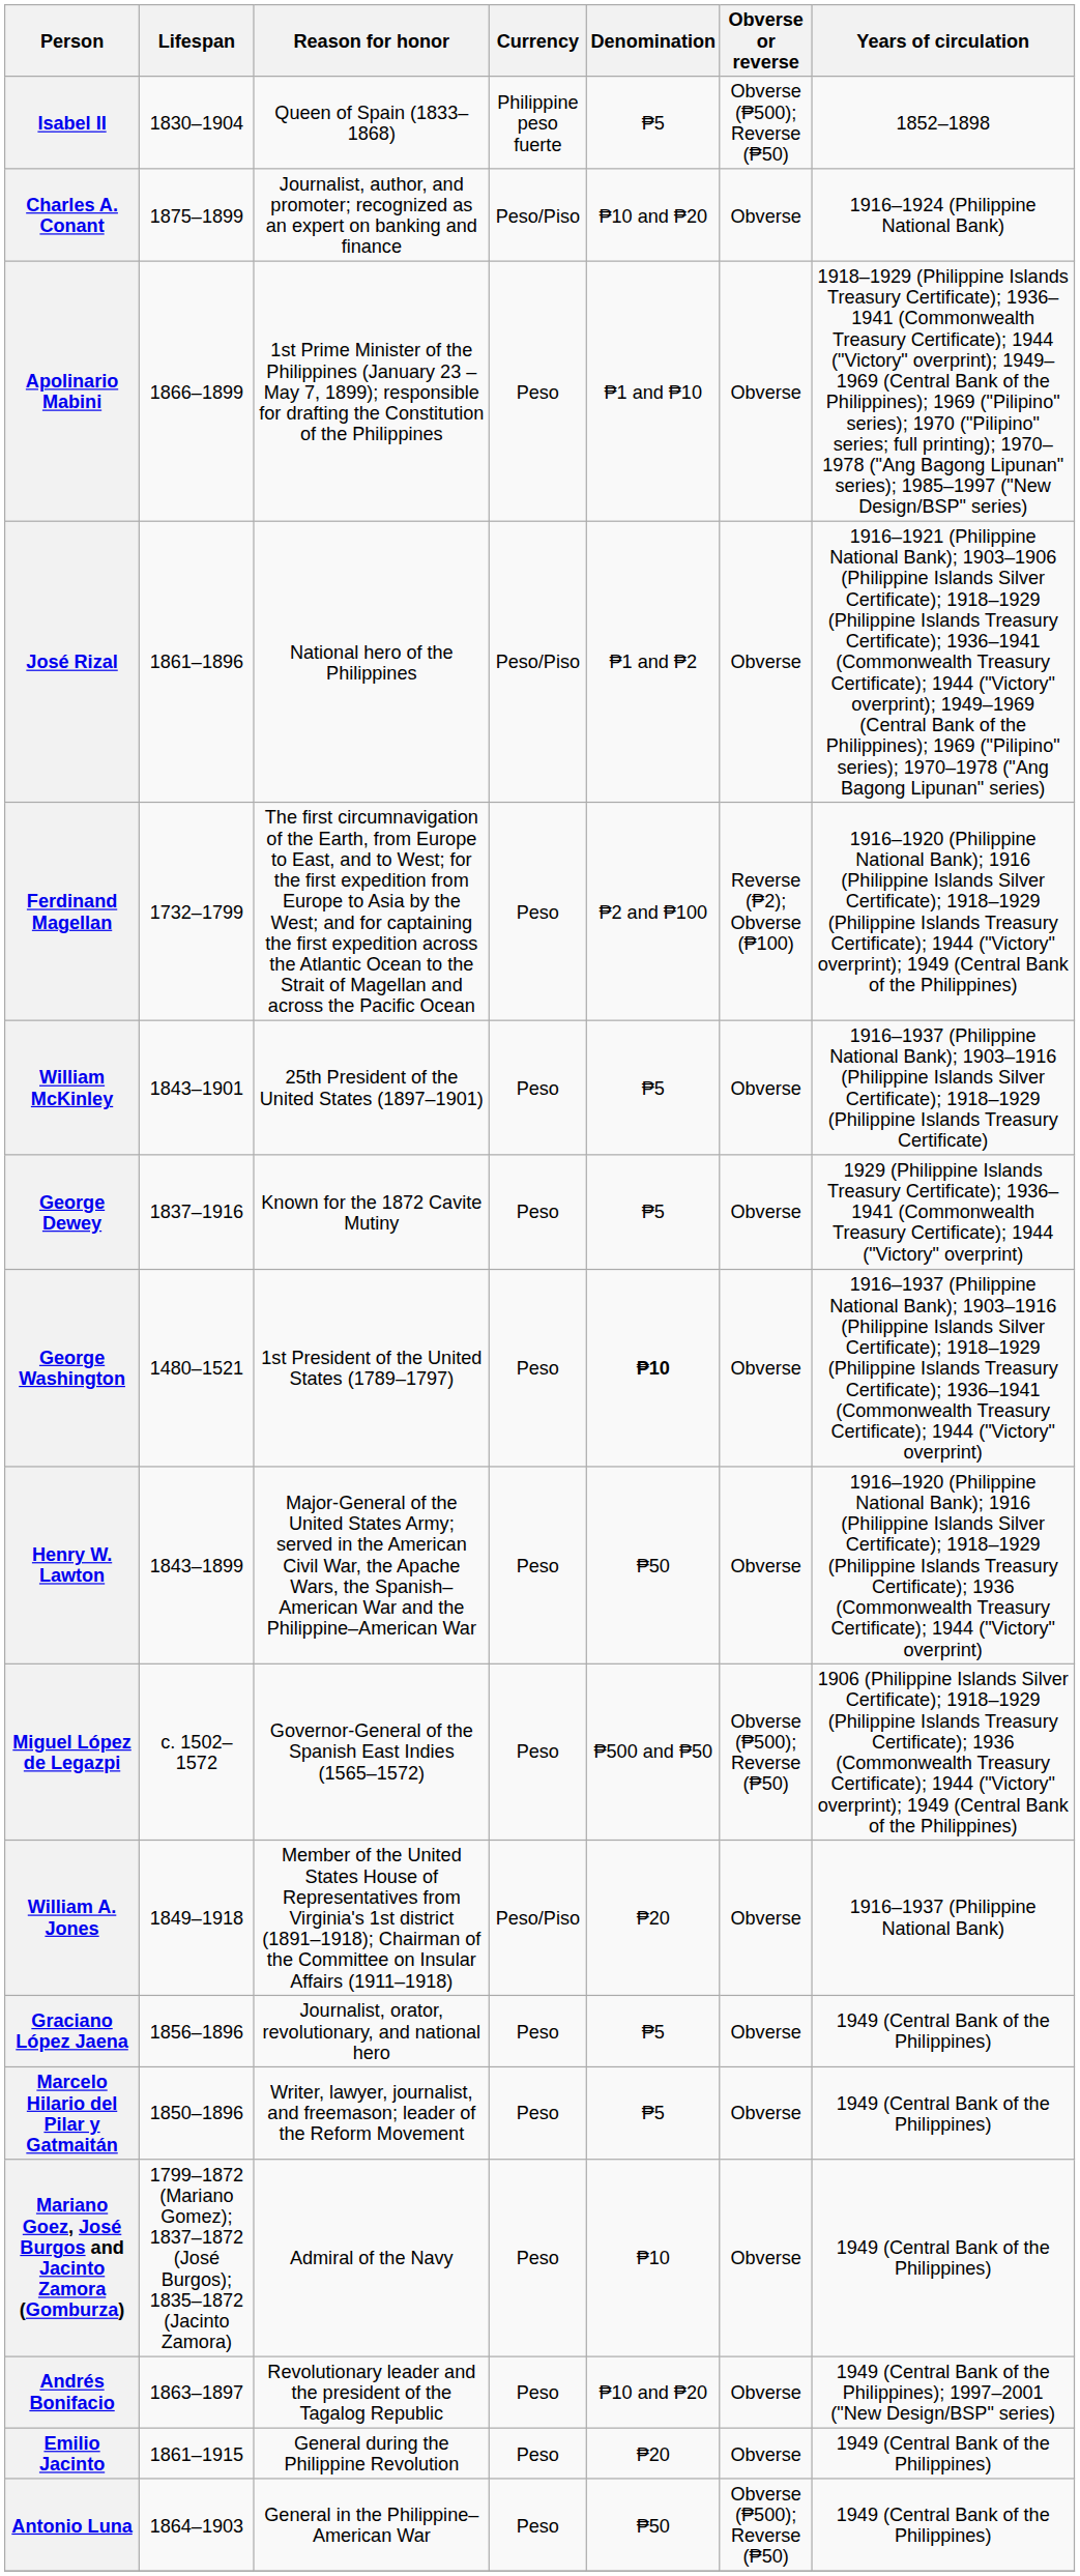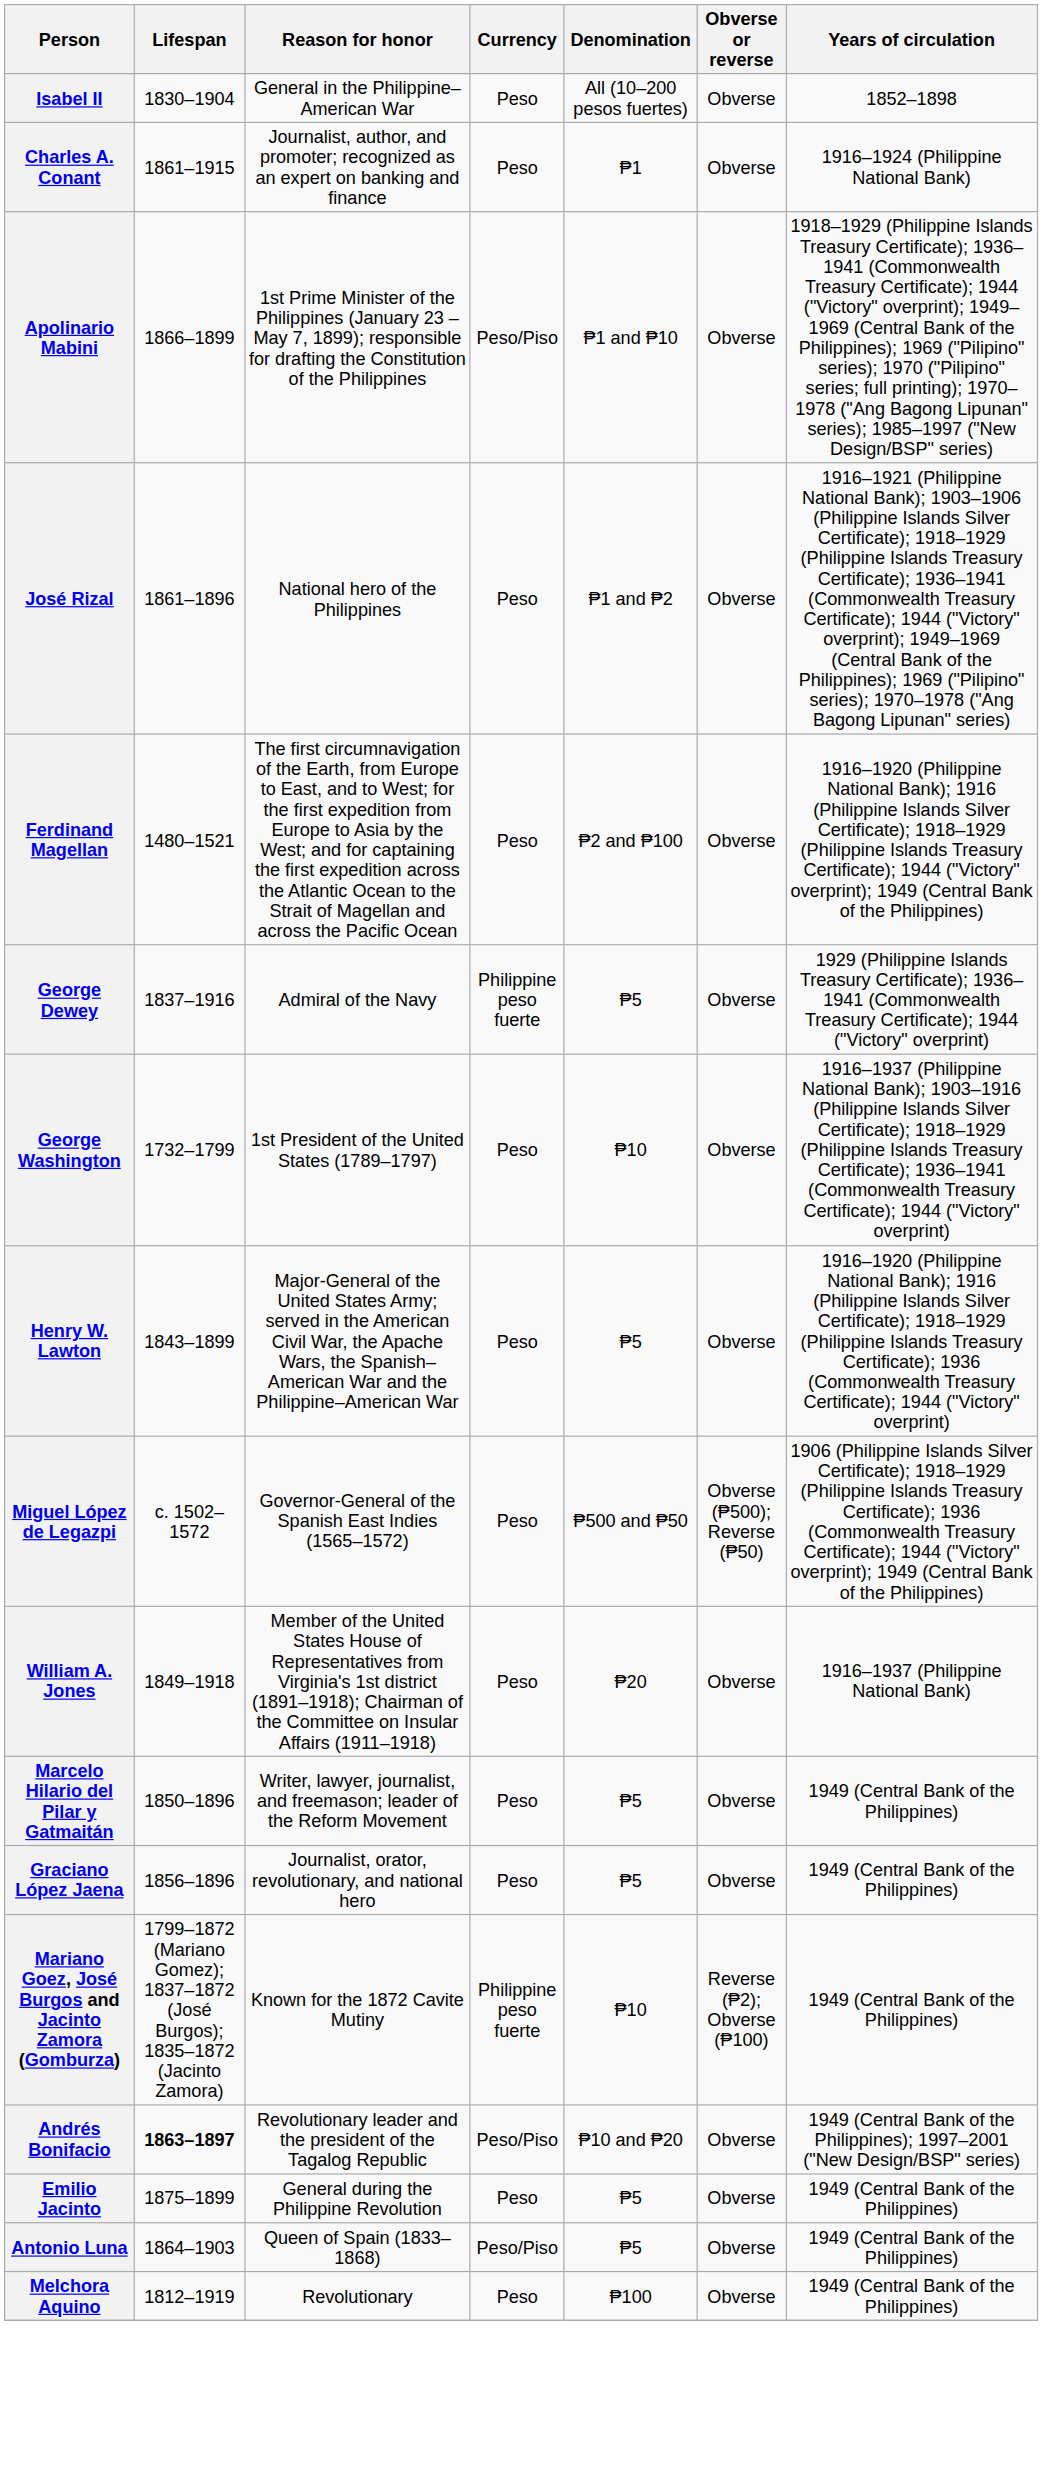Isabel II | Reason for honor: Queen of Spain (1833–1868) -> General in the Philippine–American War
Isabel II | Currency: Philippine peso fuerte -> Peso
Isabel II | Denomination: ₱5 -> All (10–200 pesos fuertes)
Isabel II | Obverse or reverse: Obverse (₱500); Reverse (₱50) -> Obverse
Charles A. Conant | Lifespan: 1875–1899 -> 1861–1915
Charles A. Conant | Currency: Peso/Piso -> Peso
Charles A. Conant | Denomination: ₱10 and ₱20 -> ₱1
Apolinario Mabini | Currency: Peso -> Peso/Piso
José Rizal | Currency: Peso/Piso -> Peso
Ferdinand Magellan | Lifespan: 1732–1799 -> 1480–1521
Ferdinand Magellan | Obverse or reverse: Reverse (₱2); Obverse (₱100) -> Obverse
- row: William McKinley | 1843–1901 | 25th President of the United States (1897–1901) | Peso | ₱5 | Obverse | 1916–1937 (Philippine National Bank); 1903–1916 (Philippine Islands Silver Certificate); 1918–1929 (Philippine Islands Treasury Certificate)
George Dewey | Reason for honor: Known for the 1872 Cavite Mutiny -> Admiral of the Navy
George Dewey | Currency: Peso -> Philippine peso fuerte
George Washington | Lifespan: 1480–1521 -> 1732–1799
George Washington | Denomination: bold -> normal
Henry W. Lawton | Denomination: ₱50 -> ₱5
William A. Jones | Currency: Peso/Piso -> Peso
rows swapped: Marcelo Hilario del Pilar y Gatmaitán <-> Graciano López Jaena
Mariano Goez, José Burgos and Jacinto Zamora (Gomburza) | Reason for honor: Admiral of the Navy -> Known for the 1872 Cavite Mutiny
Mariano Goez, José Burgos and Jacinto Zamora (Gomburza) | Currency: Peso -> Philippine peso fuerte
Mariano Goez, José Burgos and Jacinto Zamora (Gomburza) | Obverse or reverse: Obverse -> Reverse (₱2); Obverse (₱100)
Andrés Bonifacio | Lifespan: normal -> bold
Andrés Bonifacio | Currency: Peso -> Peso/Piso
Emilio Jacinto | Lifespan: 1861–1915 -> 1875–1899
Emilio Jacinto | Denomination: ₱20 -> ₱5
Antonio Luna | Reason for honor: General in the Philippine–American War -> Queen of Spain (1833–1868)
Antonio Luna | Currency: Peso -> Peso/Piso
Antonio Luna | Denomination: ₱50 -> ₱5
Antonio Luna | Obverse or reverse: Obverse (₱500); Reverse (₱50) -> Obverse
+ row: Melchora Aquino | 1812–1919 | Revolutionary | Peso | ₱100 | Obverse | 1949 (Central Bank of the Philippines)
